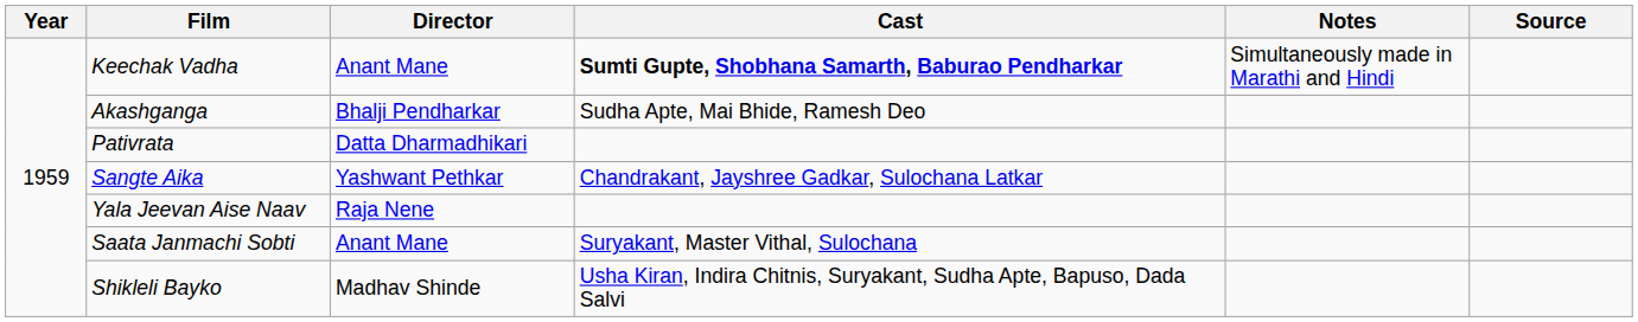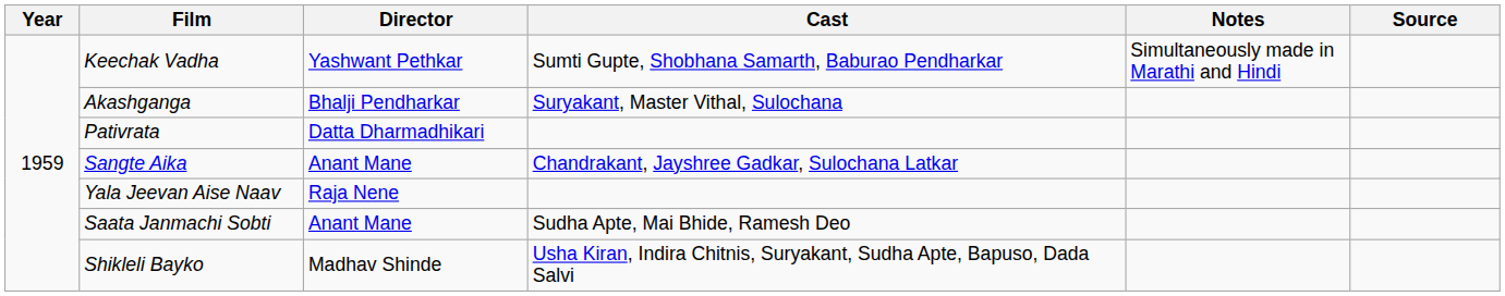Keechak Vadha | Director: Anant Mane -> Yashwant Pethkar
Keechak Vadha | Cast: bold -> normal
Akashganga | Cast: Sudha Apte, Mai Bhide, Ramesh Deo -> Suryakant, Master Vithal, Sulochana
Sangte Aika | Director: Yashwant Pethkar -> Anant Mane
Saata Janmachi Sobti | Cast: Suryakant, Master Vithal, Sulochana -> Sudha Apte, Mai Bhide, Ramesh Deo
